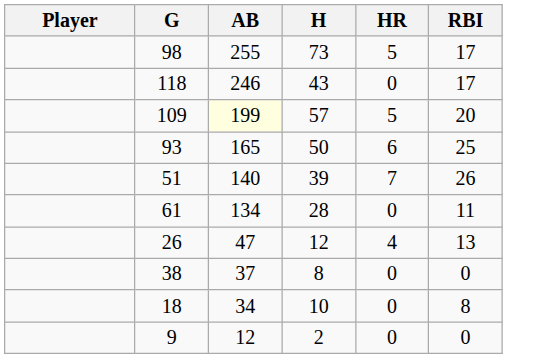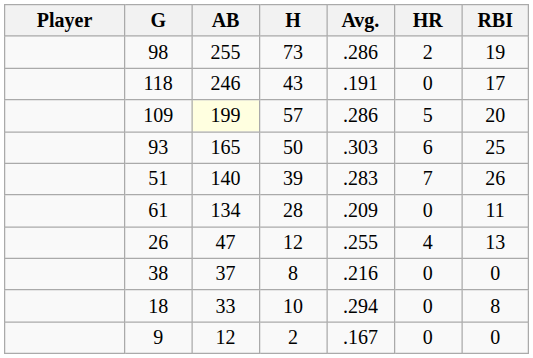+ column: Avg. | .286 | .191 | .286 | .303 | .283 | .209 | .255 | .216 | .294 | .167
98 | HR: 5 -> 2
98 | RBI: 17 -> 19
18 | AB: 34 -> 33
